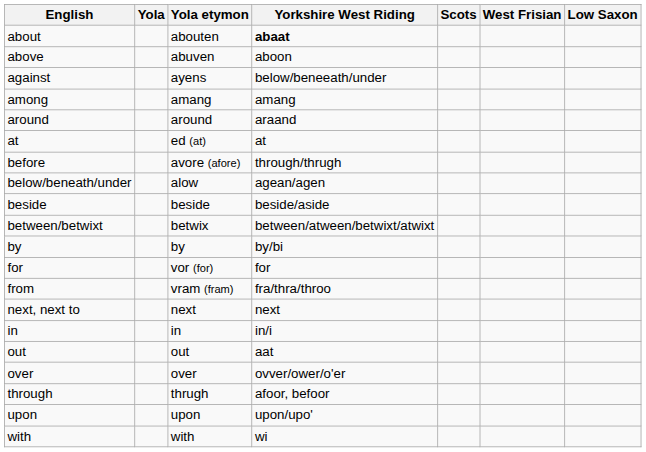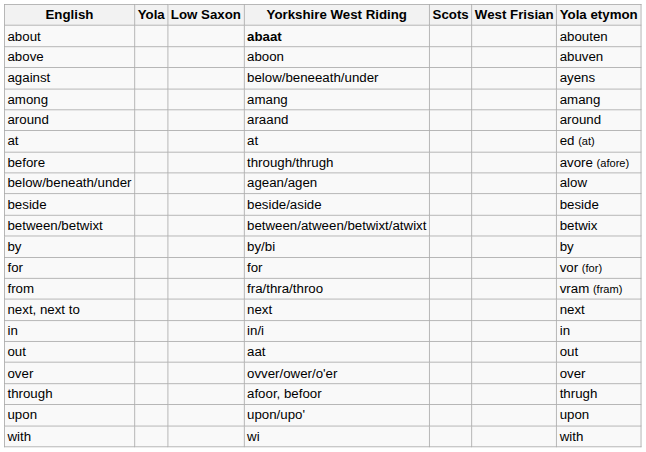columns swapped: Yola etymon <-> Low Saxon
